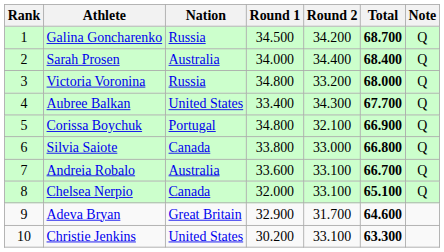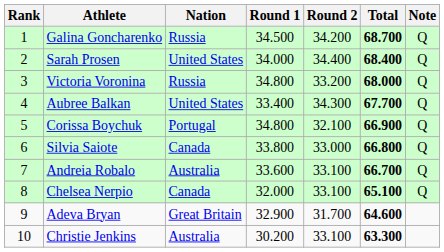Sarah Prosen | Nation: Australia -> United States
Christie Jenkins | Nation: United States -> Australia
